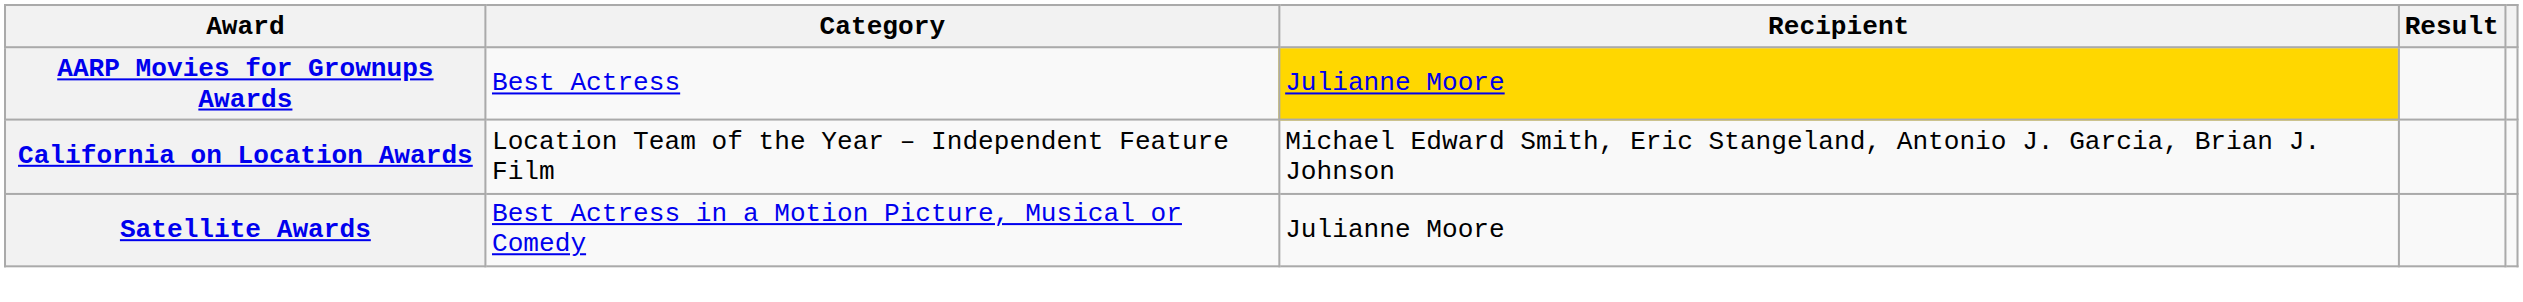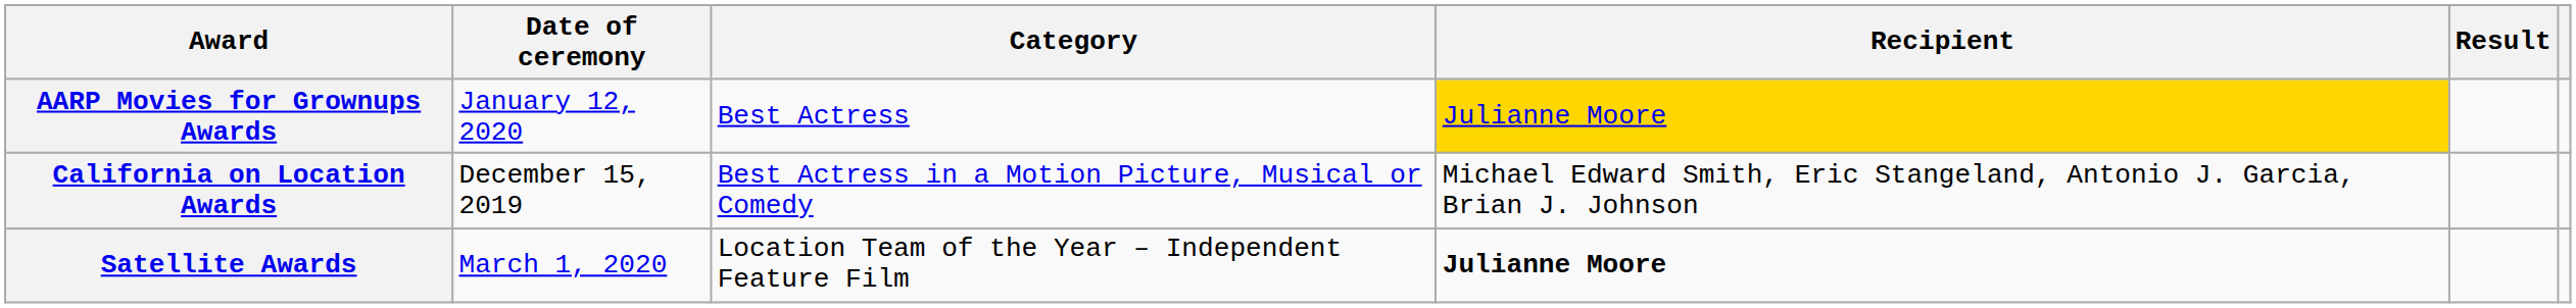+ column: Date of ceremony | January 12, 2020 | December 15, 2019 | March 1, 2020
California on Location Awards | Category: Location Team of the Year – Independent Feature Film -> Best Actress in a Motion Picture, Musical or Comedy
Satellite Awards | Category: Best Actress in a Motion Picture, Musical or Comedy -> Location Team of the Year – Independent Feature Film
Satellite Awards | Recipient: normal -> bold
